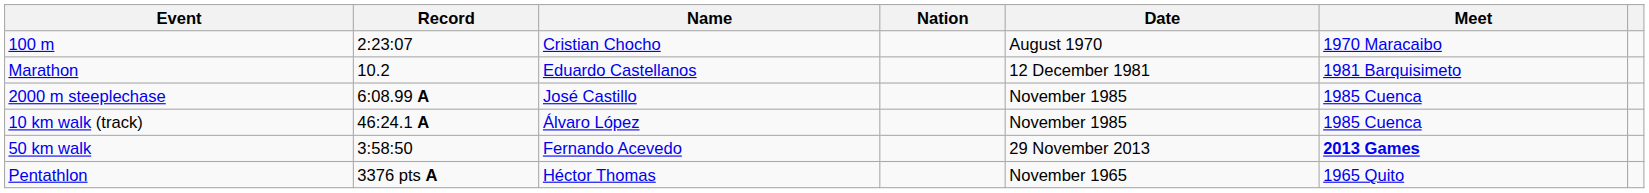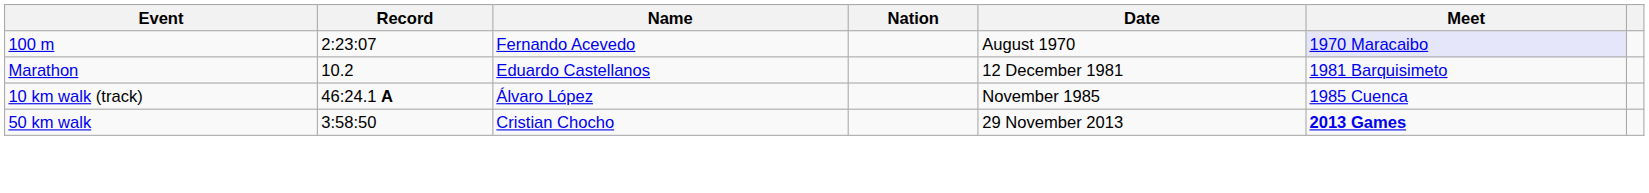100 m | Name: Cristian Chocho -> Fernando Acevedo
100 m | Meet: no background -> lavender background
- row: 2000 m steeplechase | 6:08.99 A | José Castillo | November 1985 | 1985 Cuenca
50 km walk | Name: Fernando Acevedo -> Cristian Chocho
- row: Pentathlon | 3376 pts A | Héctor Thomas | November 1965 | 1965 Quito
